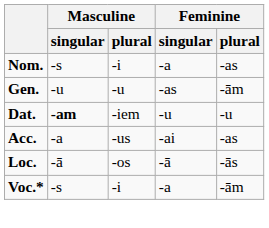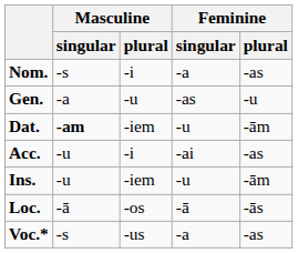Gen. | Masculine / singular: -u -> -a
Gen. | Feminine / plural: -ām -> -u
Dat. | Feminine / plural: -u -> -ām
Acc. | Masculine / singular: -a -> -u
Acc. | Masculine / plural: -us -> -i
+ row: Ins. | -u | -iem | -u | -ām
Voc.* | Masculine / plural: -i -> -us
Voc.* | Feminine / plural: -ām -> -as
